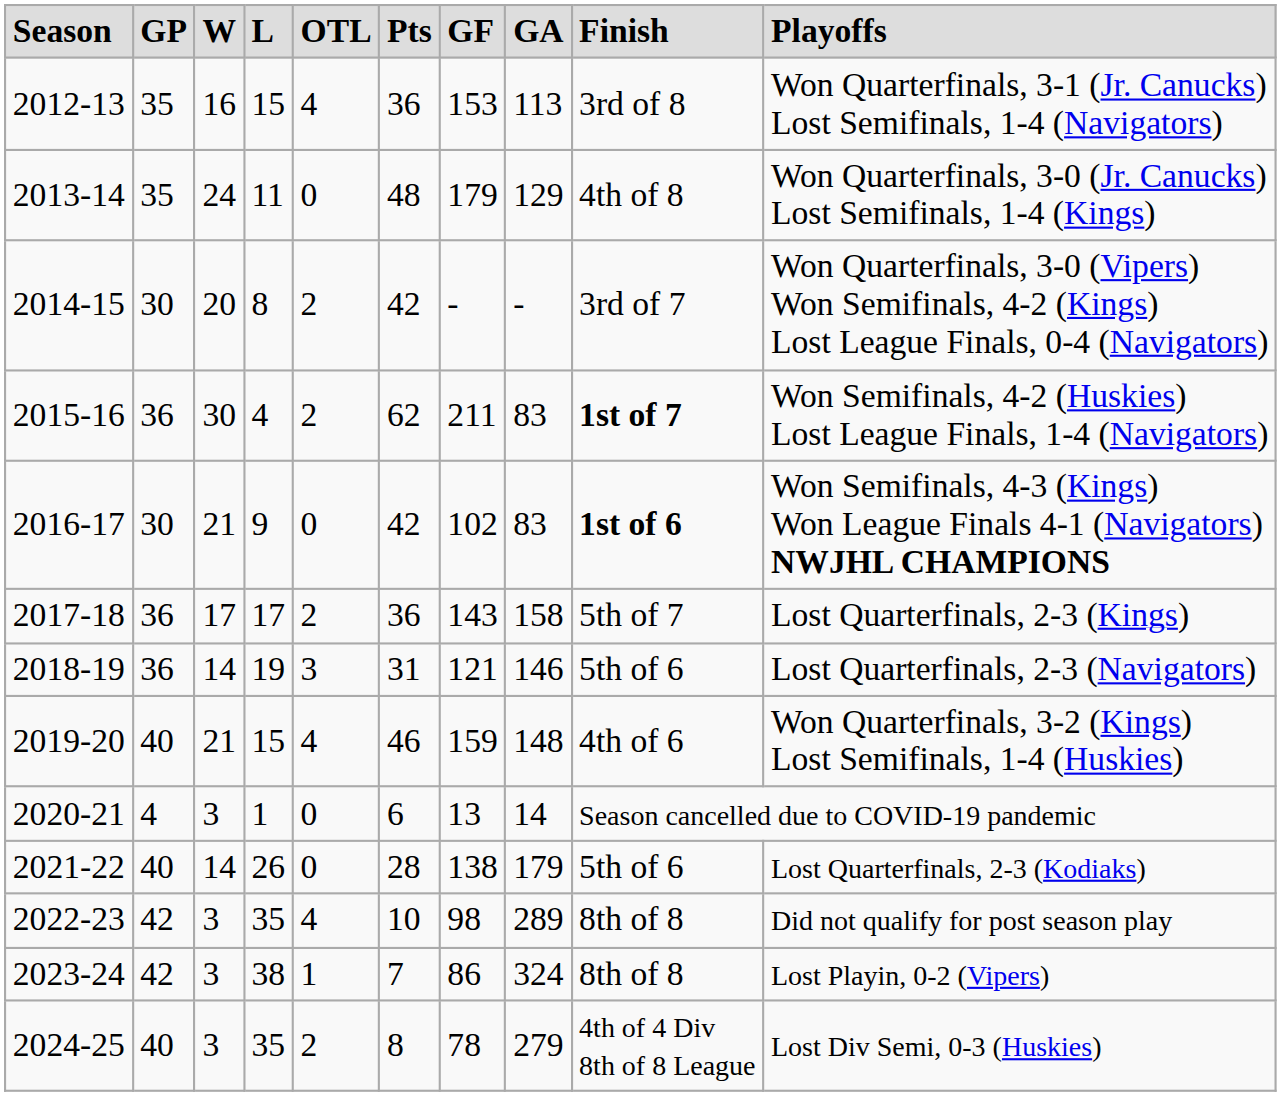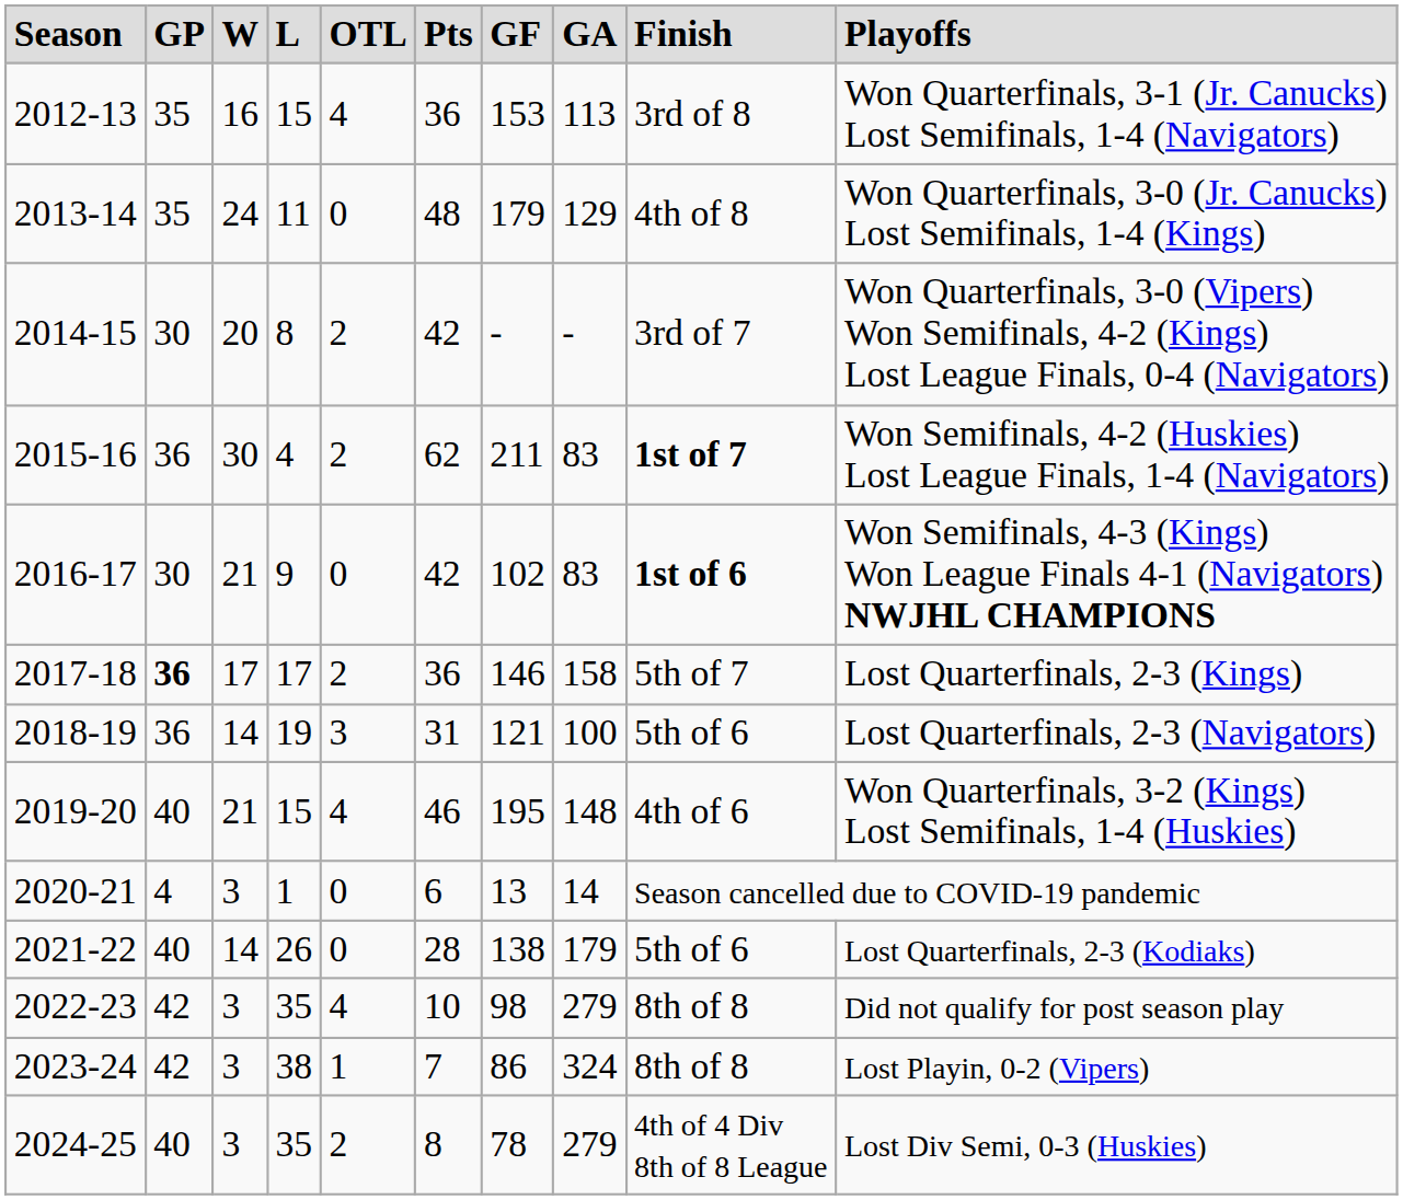2017-18 | column 2: normal -> bold
2017-18 | column 7: 143 -> 146
2018-19 | column 8: 146 -> 100
2019-20 | column 7: 159 -> 195
2022-23 | column 8: 289 -> 279
